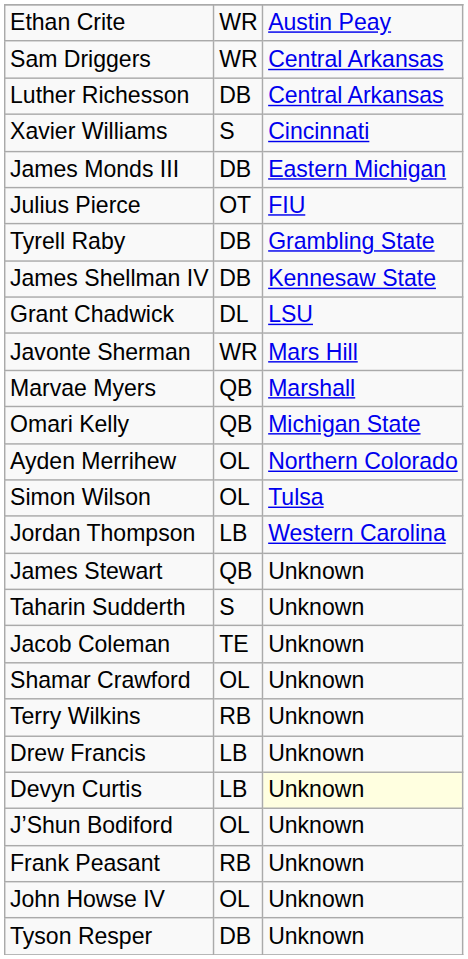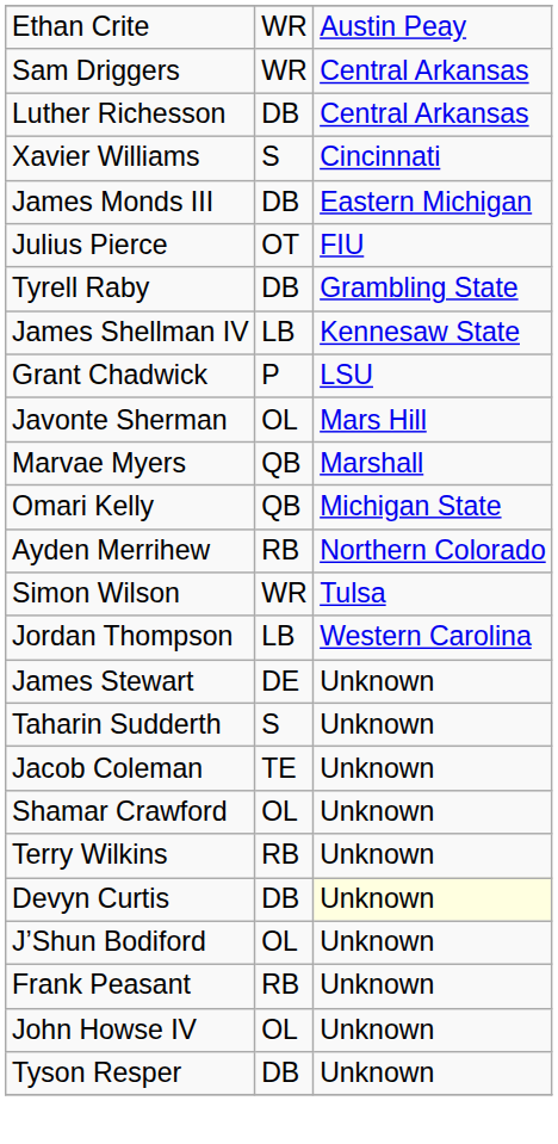James Shellman IV | column 2: DB -> LB
Grant Chadwick | column 2: DL -> P
Javonte Sherman | column 2: WR -> OL
Ayden Merrihew | column 2: OL -> RB
Simon Wilson | column 2: OL -> WR
James Stewart | column 2: QB -> DE
- row: Drew Francis | LB | Unknown
Devyn Curtis | column 2: LB -> DB
